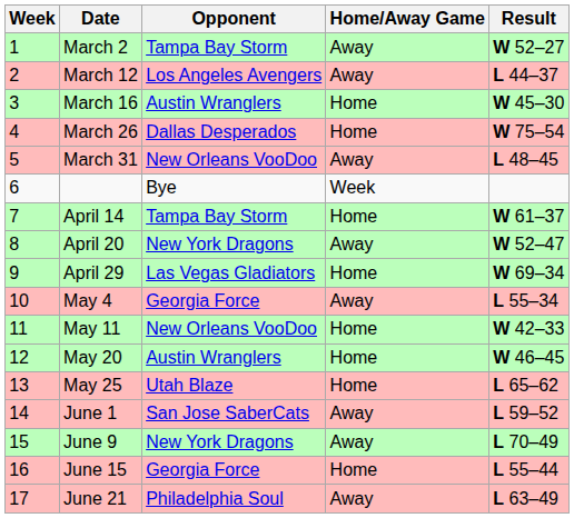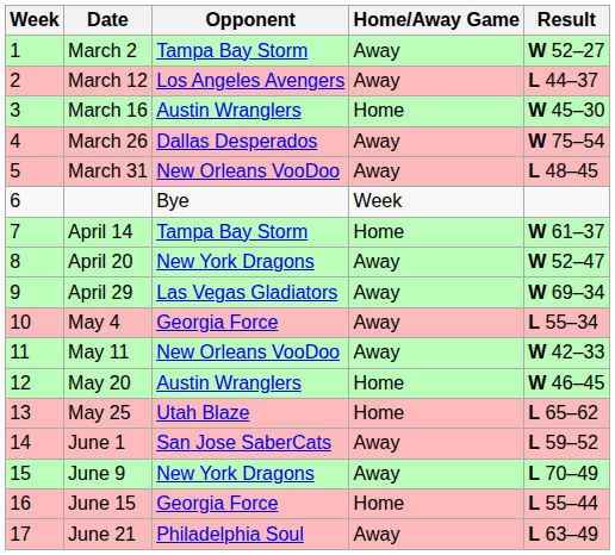March 26 | Home/Away Game: Home -> Away
April 29 | Home/Away Game: Home -> Away
May 11 | Home/Away Game: Home -> Away
